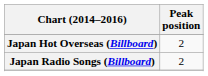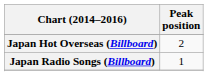Japan Radio Songs (Billboard) | Peak position: 2 -> 1
